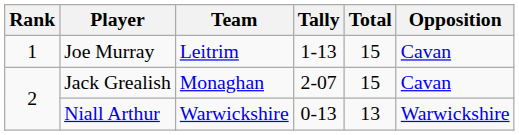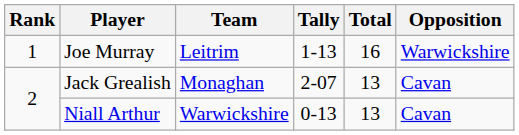Joe Murray | Total: 15 -> 16
Joe Murray | Opposition: Cavan -> Warwickshire
Jack Grealish | Total: 15 -> 13
Niall Arthur | Opposition: Warwickshire -> Cavan
